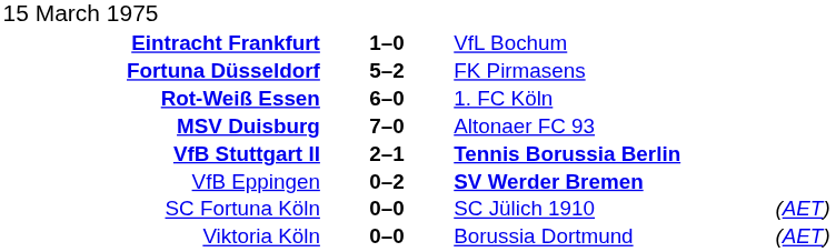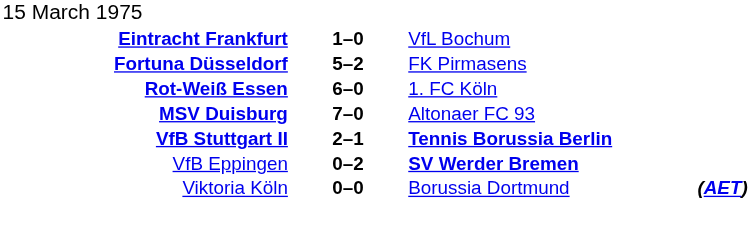- row: SC Fortuna Köln | 0–0 | SC Jülich 1910 | (AET)
Viktoria Köln | column 4: normal -> bold
